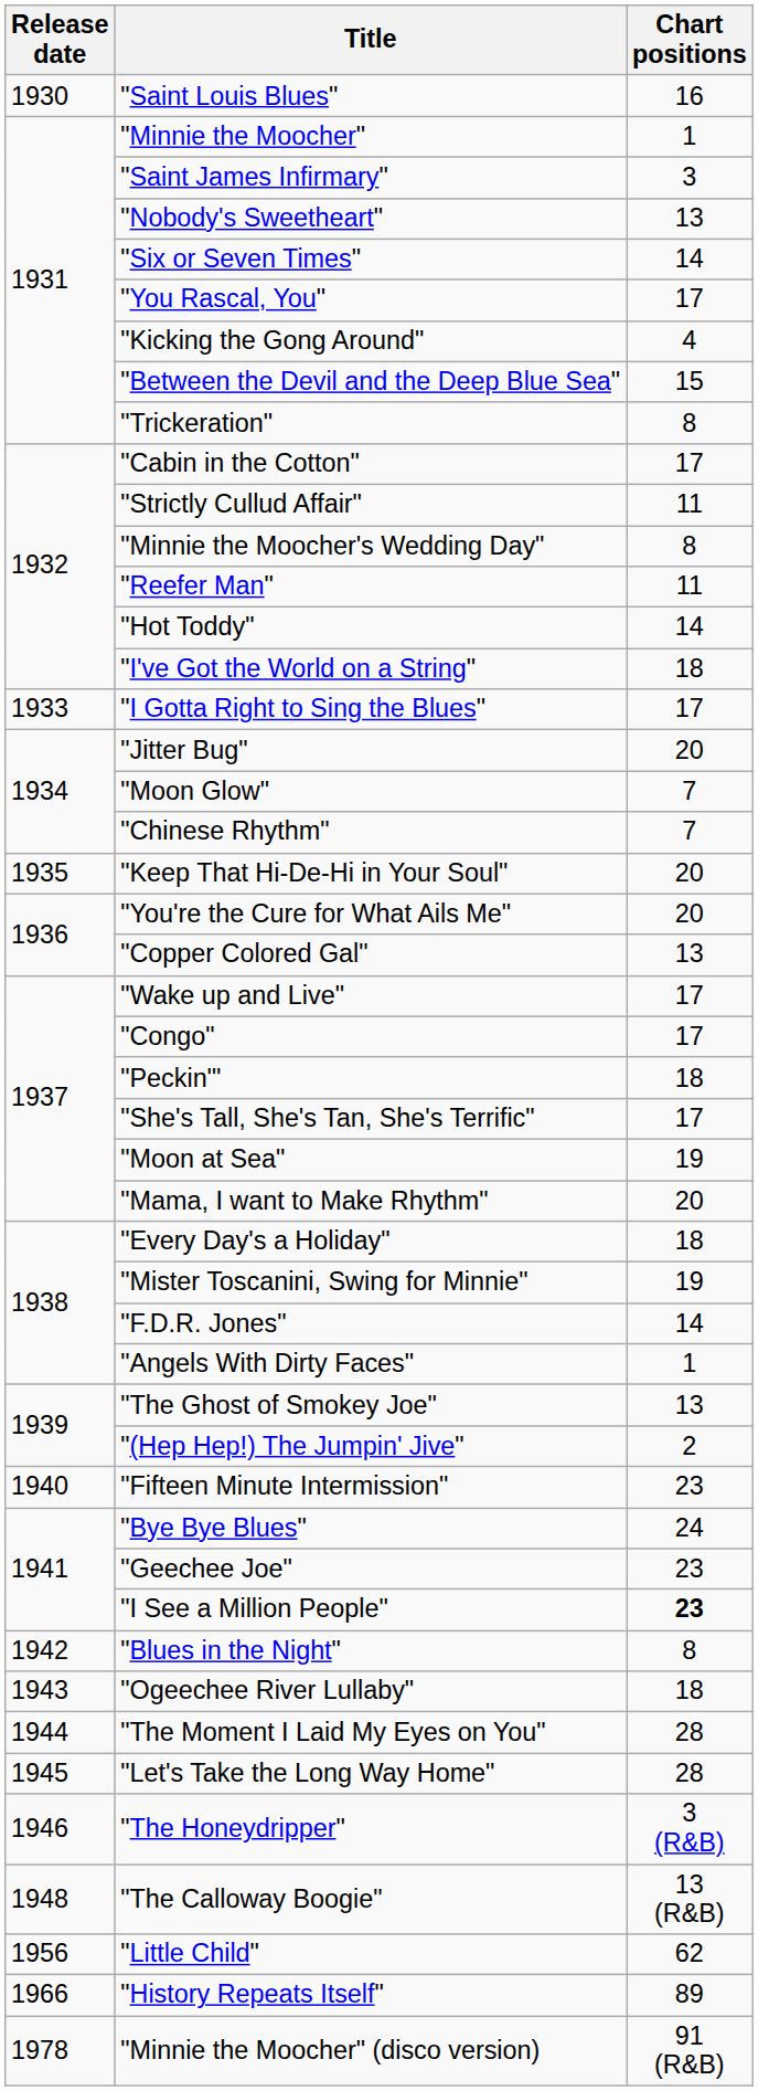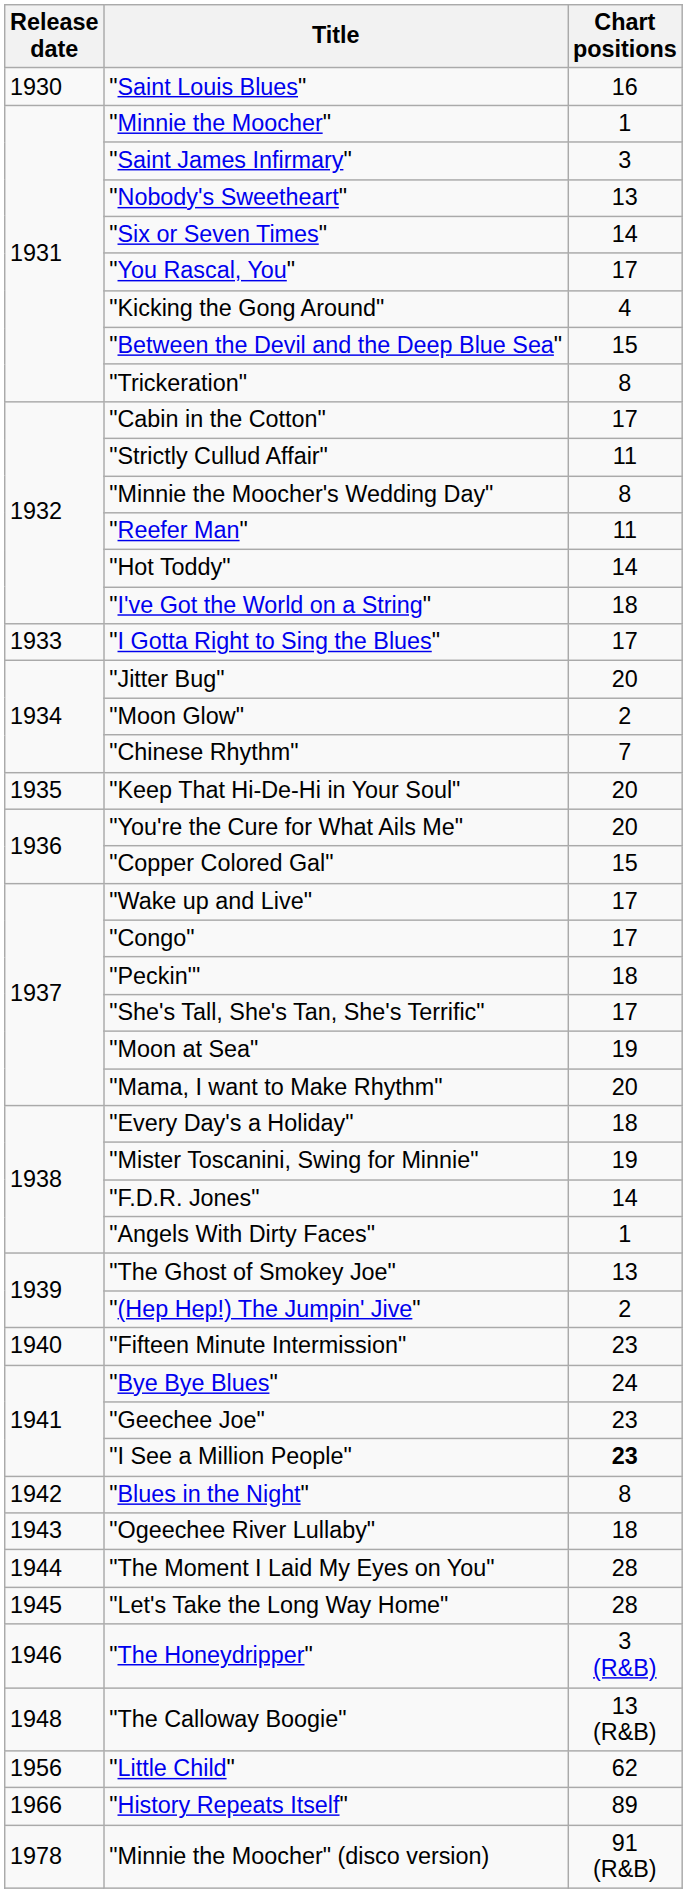"Moon Glow" | Chart positions: 7 -> 2
"Copper Colored Gal" | Chart positions: 13 -> 15
